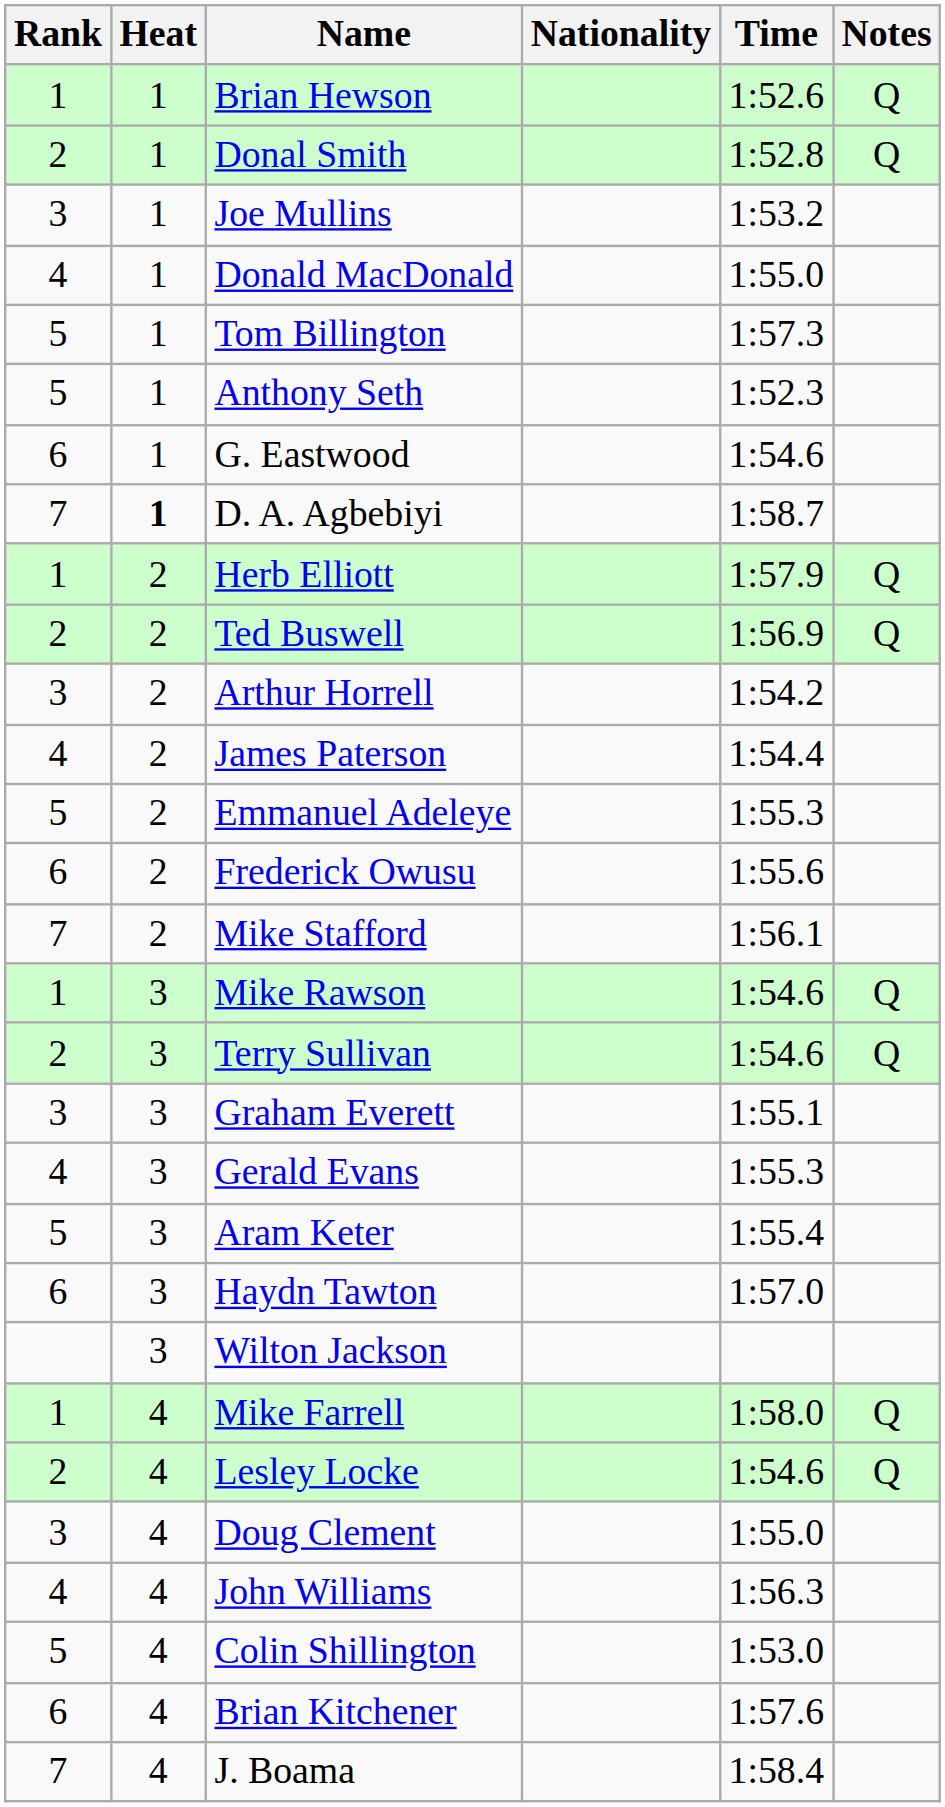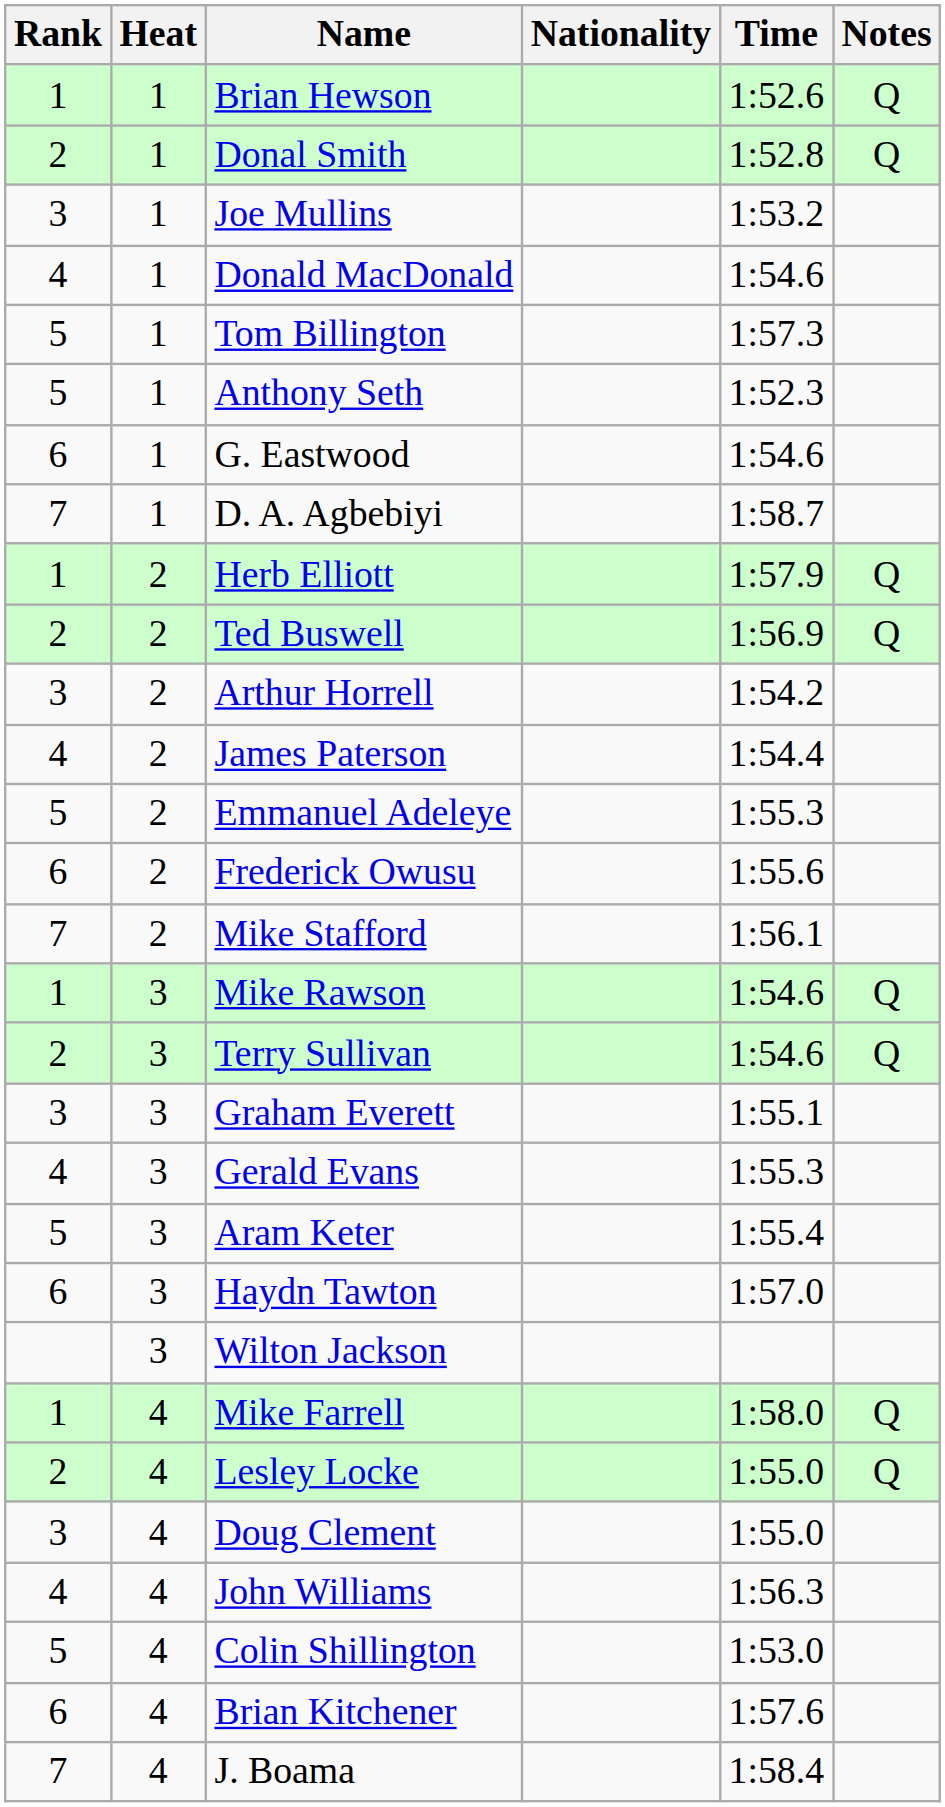Donald MacDonald | Time: 1:55.0 -> 1:54.6
D. A. Agbebiyi | Heat: bold -> normal
Lesley Locke | Time: 1:54.6 -> 1:55.0
